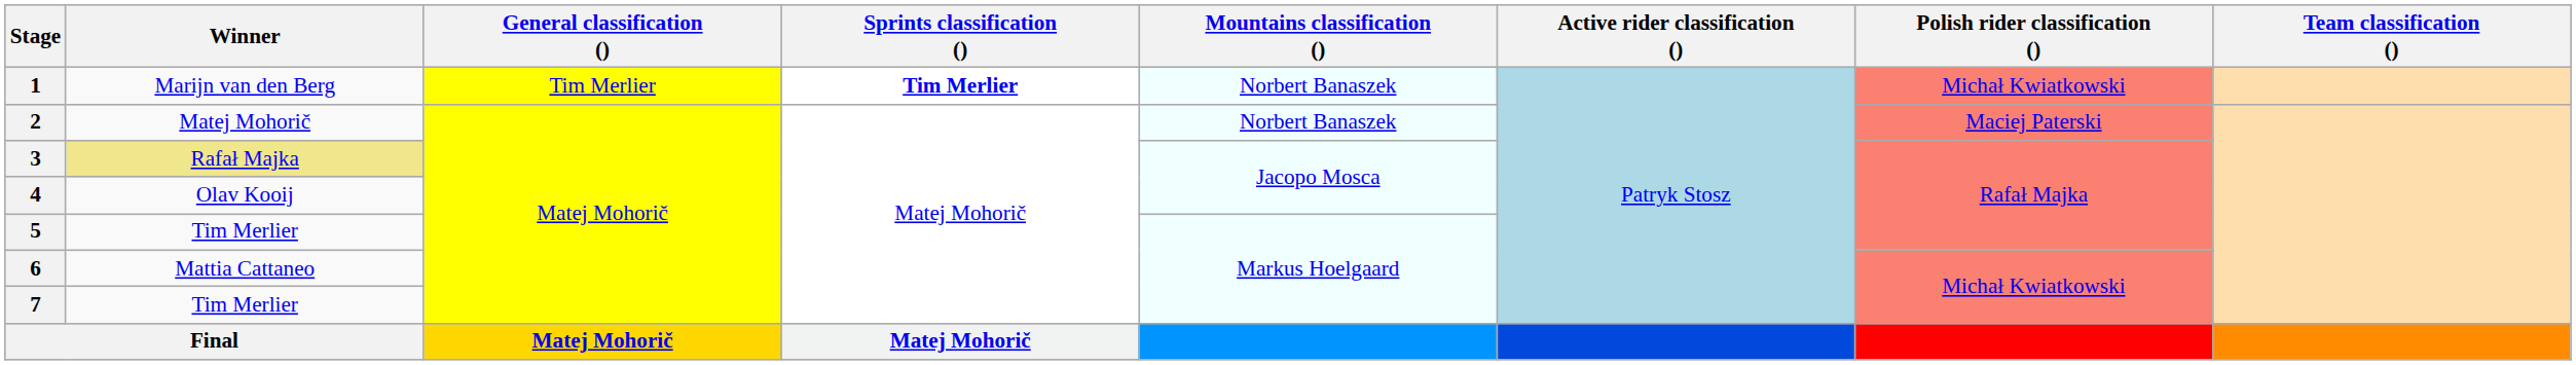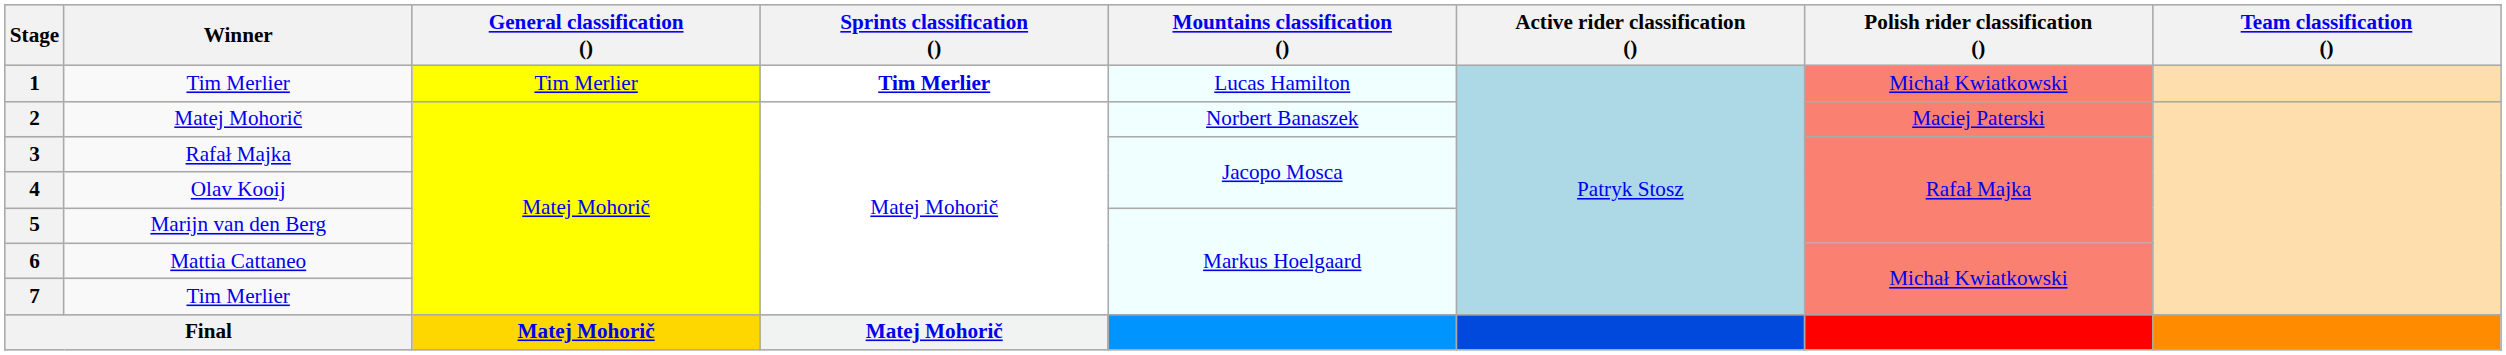1 | Winner: Marijn van den Berg -> Tim Merlier
1 | Mountains classification (): Norbert Banaszek -> Lucas Hamilton
3 | Winner: khaki background -> no background
5 | Winner: Tim Merlier -> Marijn van den Berg
